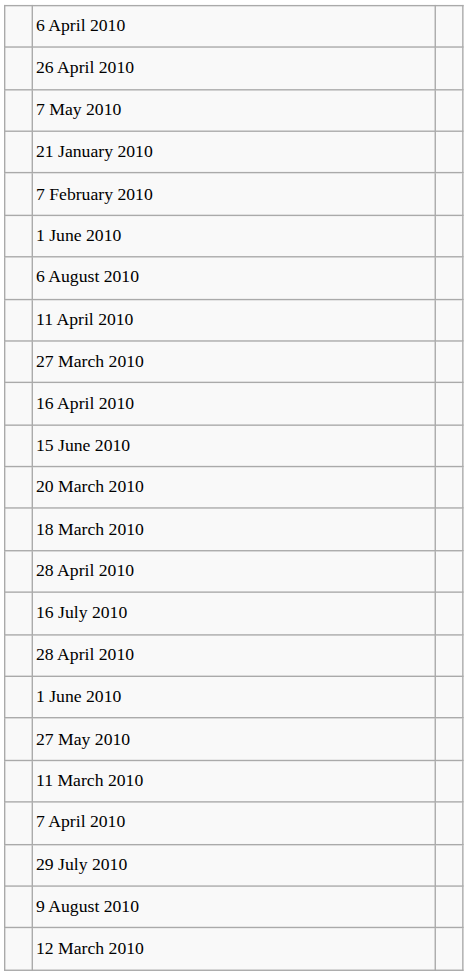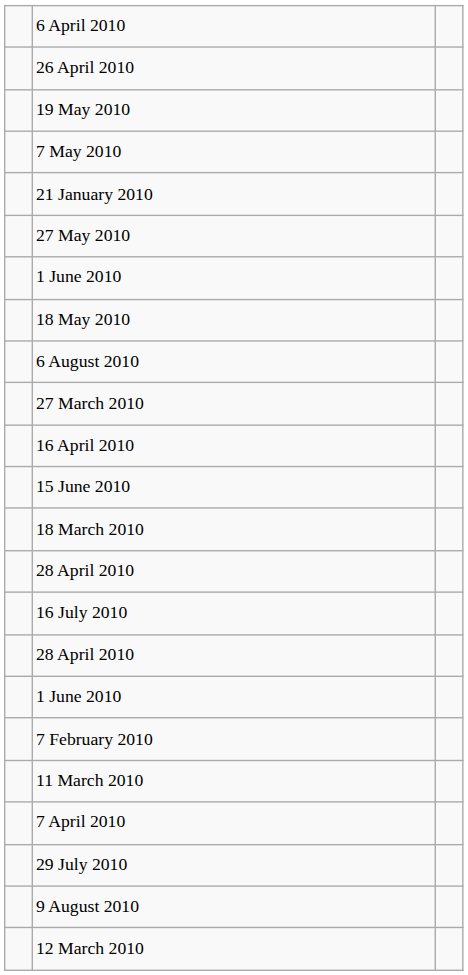+ row: 19 May 2010
rows swapped: 27 May 2010 <-> 7 February 2010
+ row: 18 May 2010
- row: 11 April 2010
- row: 20 March 2010
